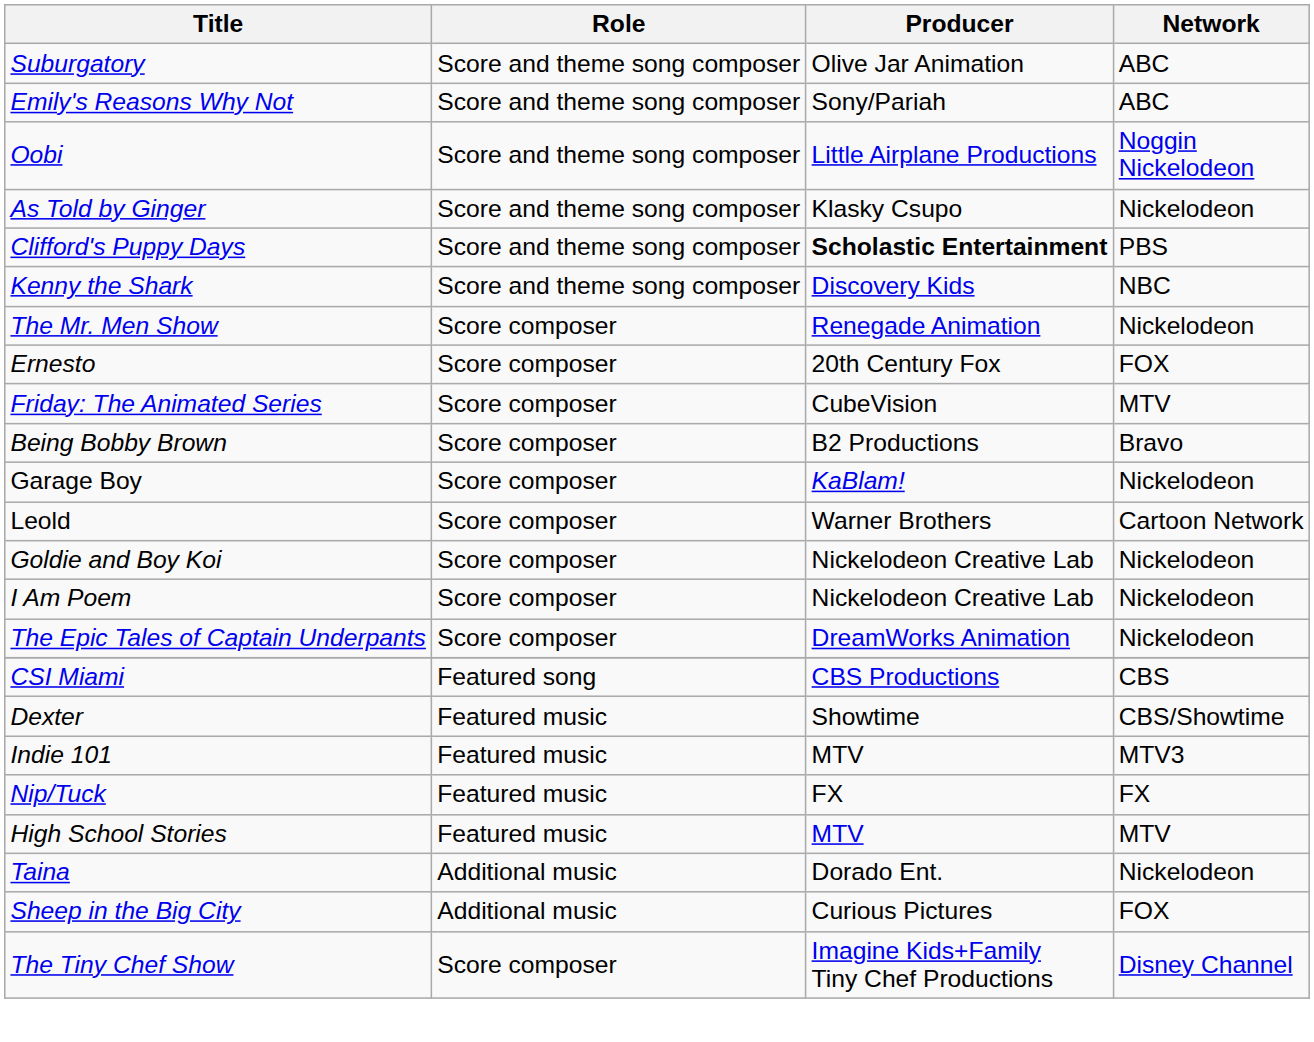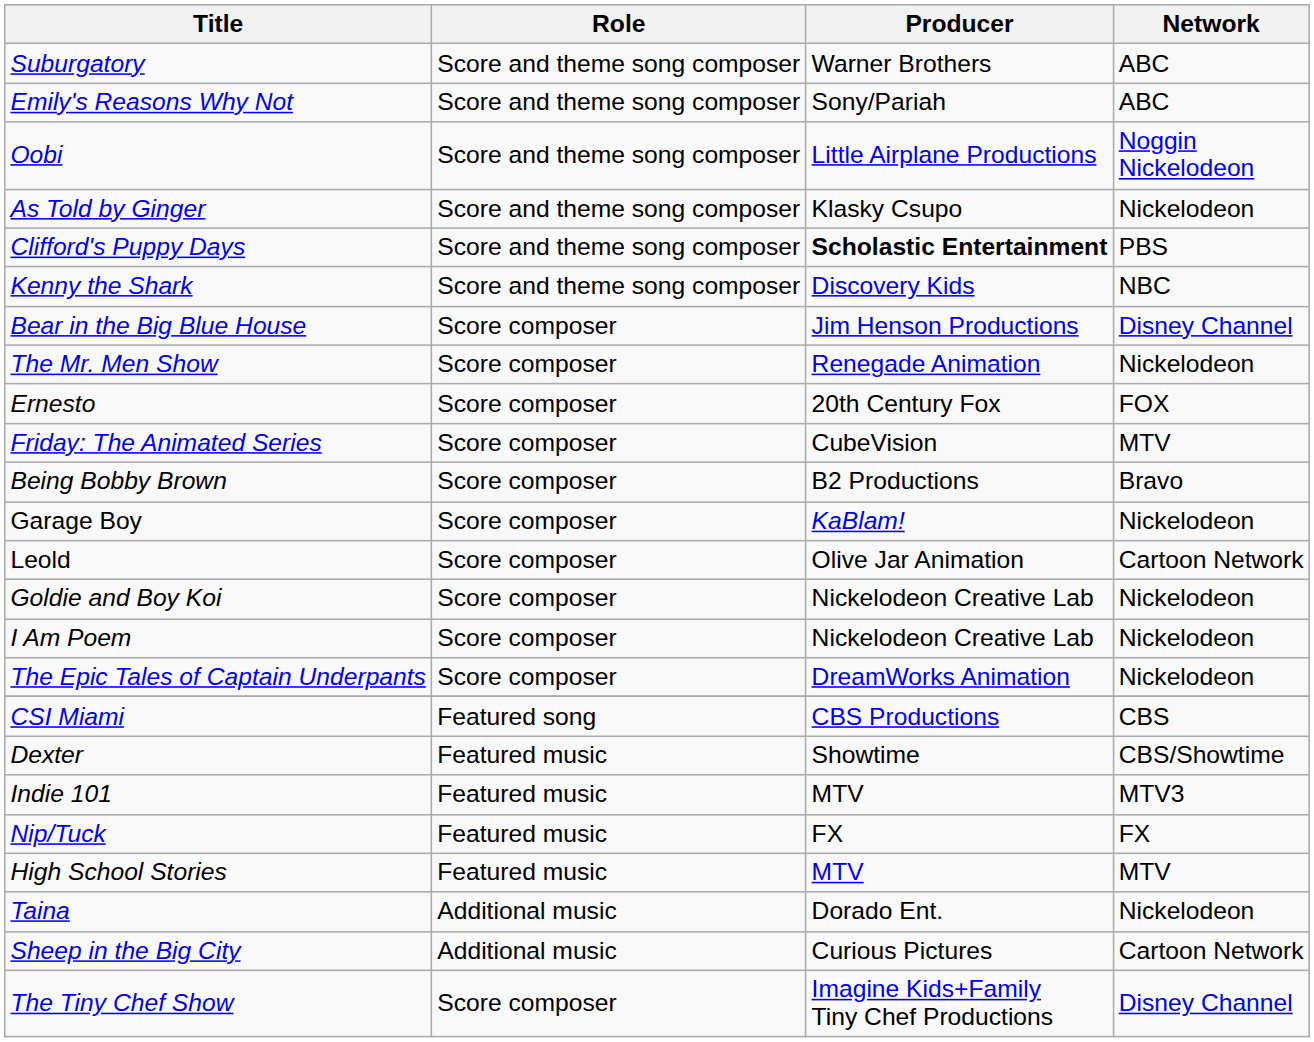Suburgatory | Producer: Olive Jar Animation -> Warner Brothers
+ row: Bear in the Big Blue House | Score composer | Jim Henson Productions | Disney Channel
Leold | Producer: Warner Brothers -> Olive Jar Animation
Sheep in the Big City | Network: FOX -> Cartoon Network
